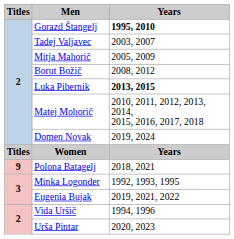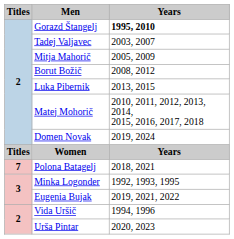Luka Pibernik | Years: bold -> normal
Polona Batagelj | Titles: 9 -> 7
